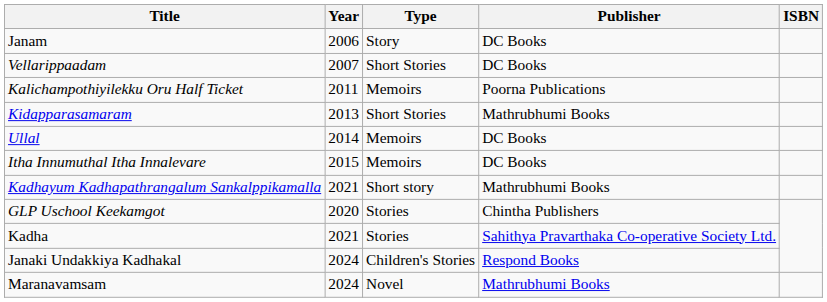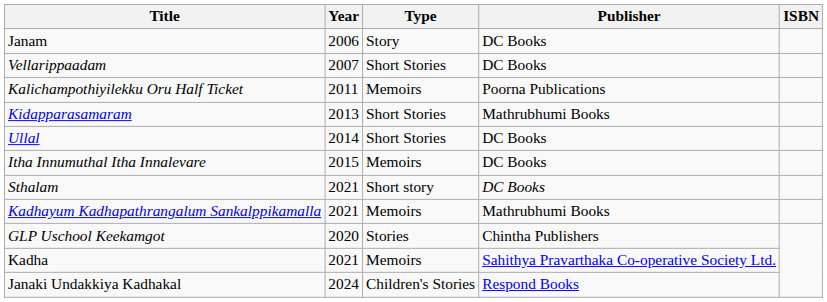Ullal | Type: Memoirs -> Short Stories
+ row: Sthalam | 2021 | Short story | DC Books
Kadhayum Kadhapathrangalum Sankalppikamalla | Type: Short story -> Memoirs
Kadha | Type: Stories -> Memoirs
- row: Maranavamsam | 2024 | Novel | Mathrubhumi Books
